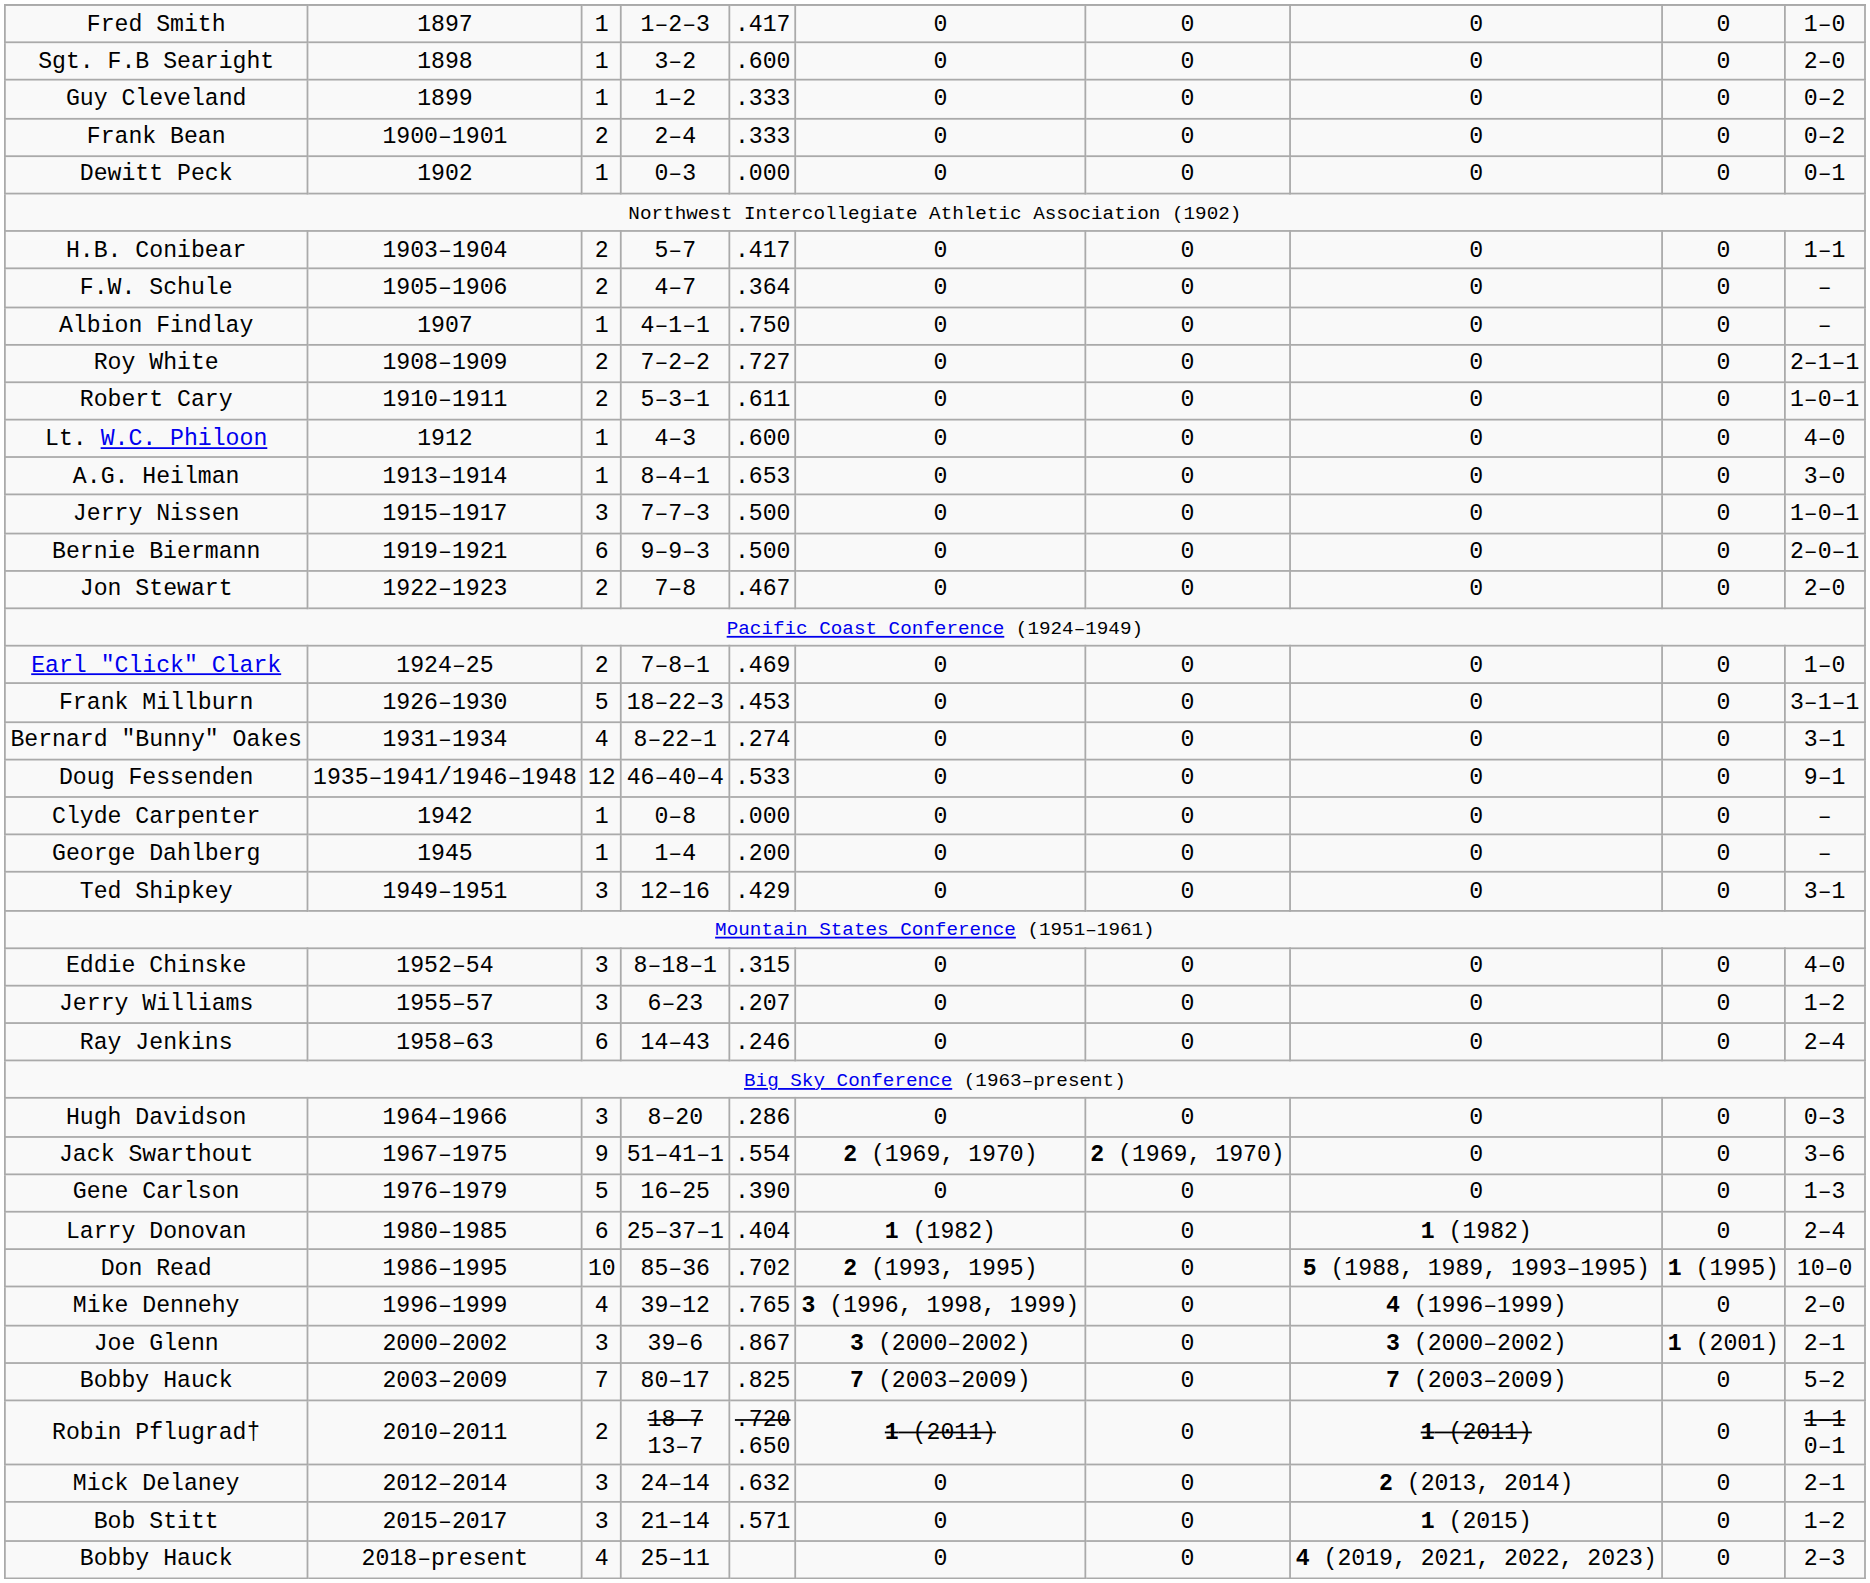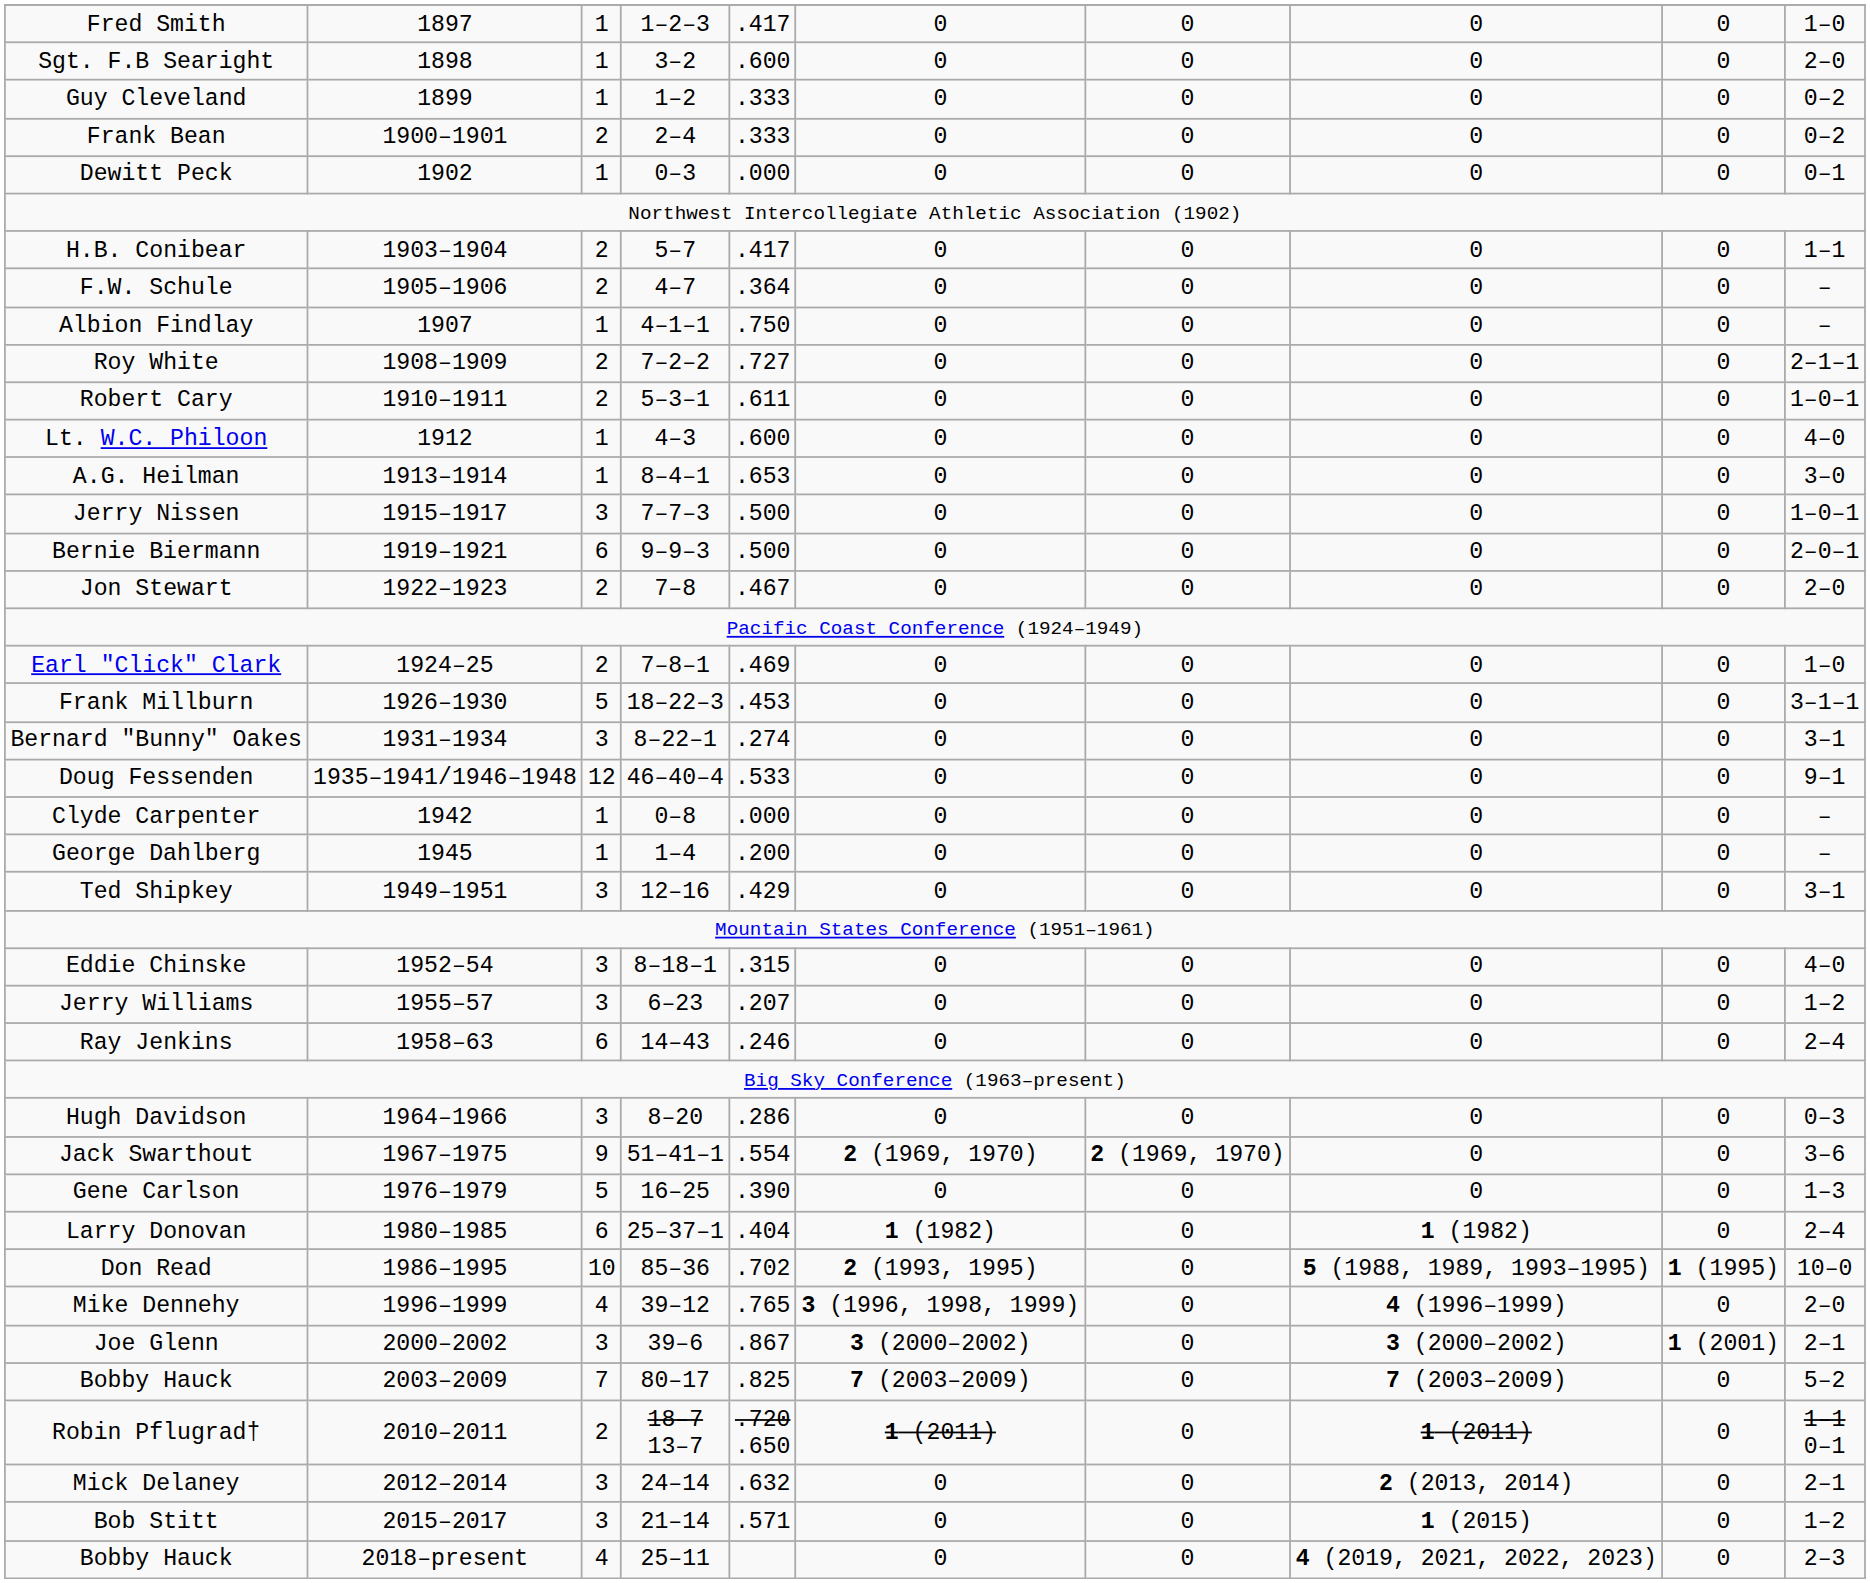Bernard "Bunny" Oakes | column 3: 4 -> 3
